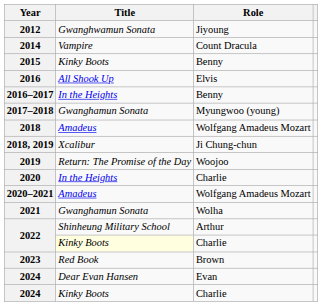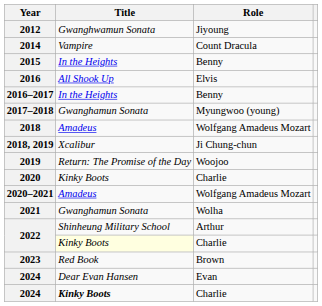2015 | Title: Kinky Boots -> In the Heights
2020 | Title: In the Heights -> Kinky Boots
2024 / Charlie | Title: normal -> bold
